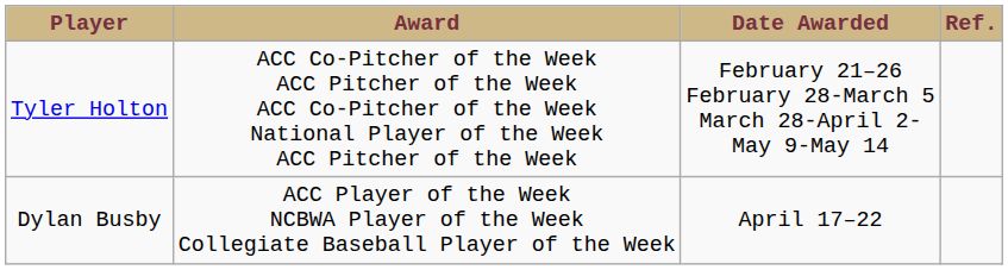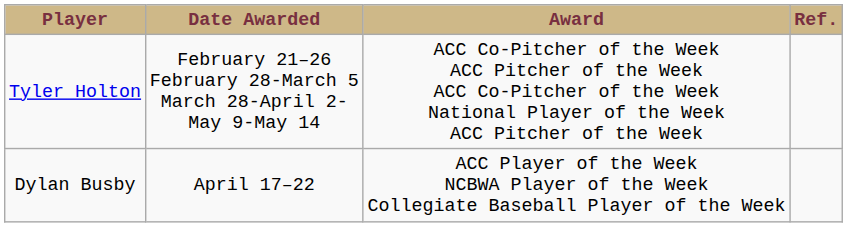columns swapped: Award <-> Date Awarded
